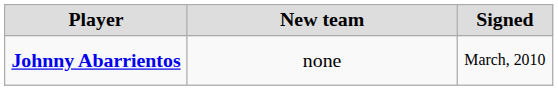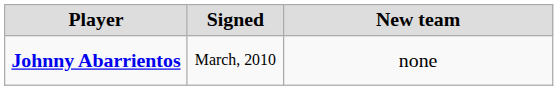columns swapped: Signed <-> New team
